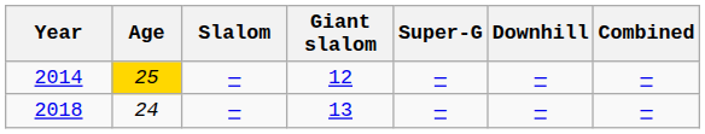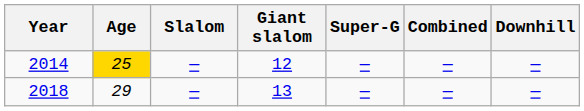columns swapped: Downhill <-> Combined
2018 | Age: 24 -> 29
